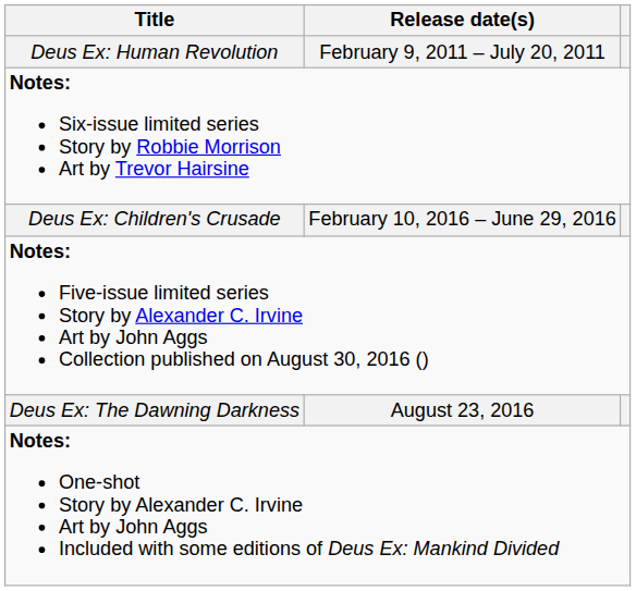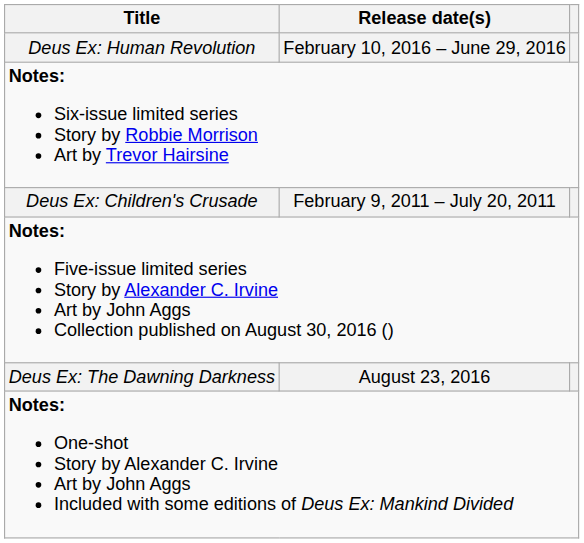Deus Ex: Human Revolution | Release date(s): February 9, 2011 – July 20, 2011 -> February 10, 2016 – June 29, 2016
Deus Ex: Children's Crusade | Release date(s): February 10, 2016 – June 29, 2016 -> February 9, 2011 – July 20, 2011
